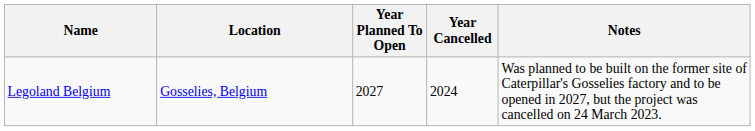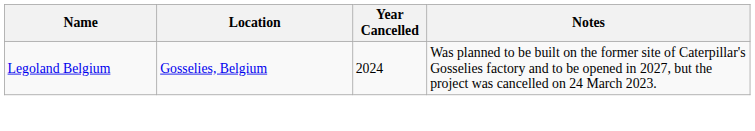- column: Year Planned To Open | 2027
